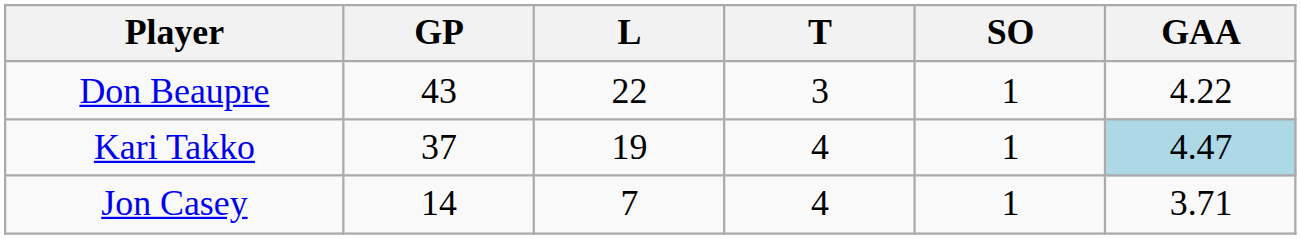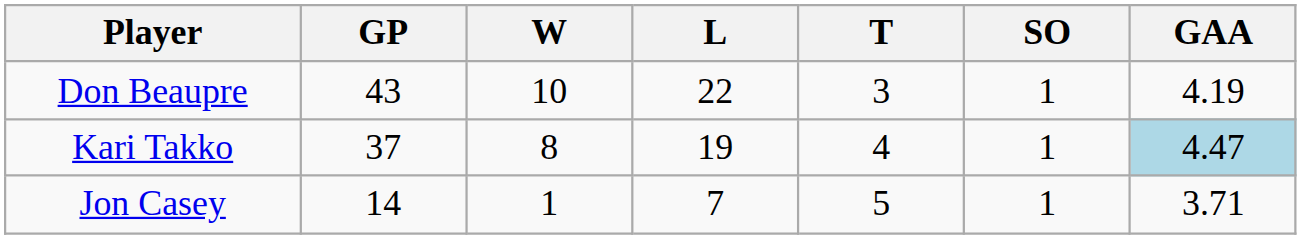+ column: W | 10 | 8 | 1
Don Beaupre | GAA: 4.22 -> 4.19
Jon Casey | T: 4 -> 5
